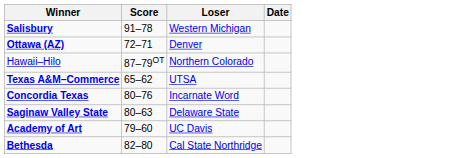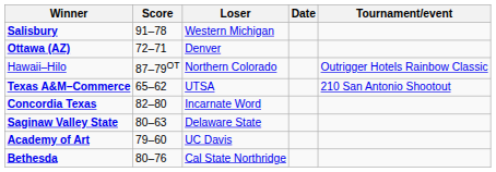+ column: Tournament/event | Outrigger Hotels Rainbow Classic | 210 San Antonio Shootout
Concordia Texas | Score: 80–76 -> 82–80
Bethesda | Score: 82–80 -> 80–76
